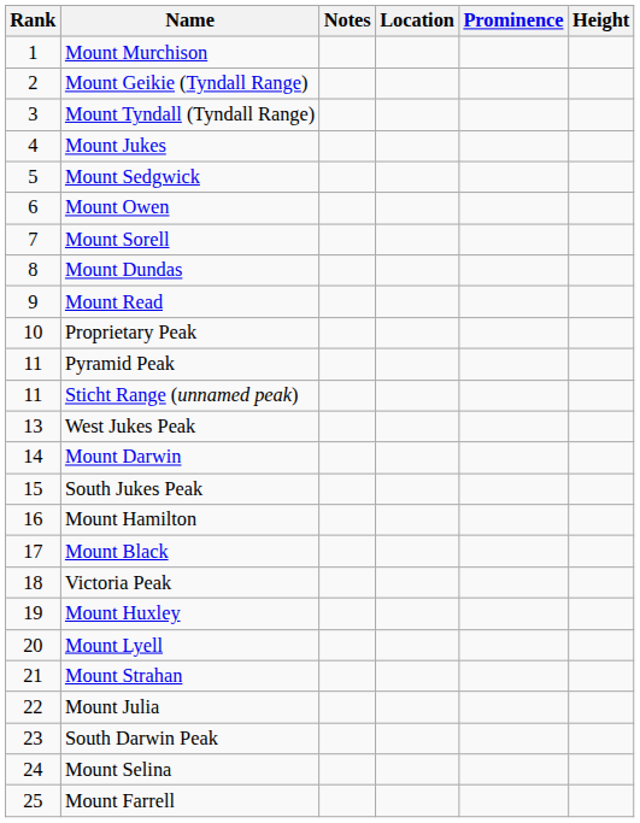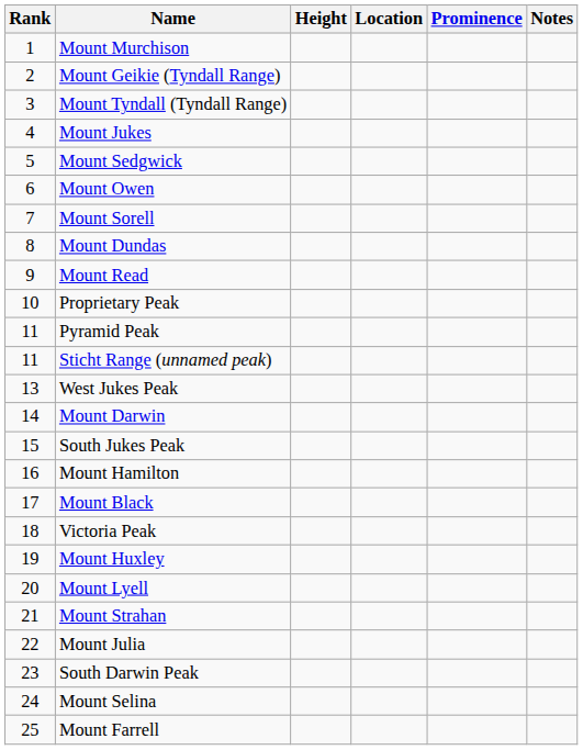columns swapped: Height <-> Notes
